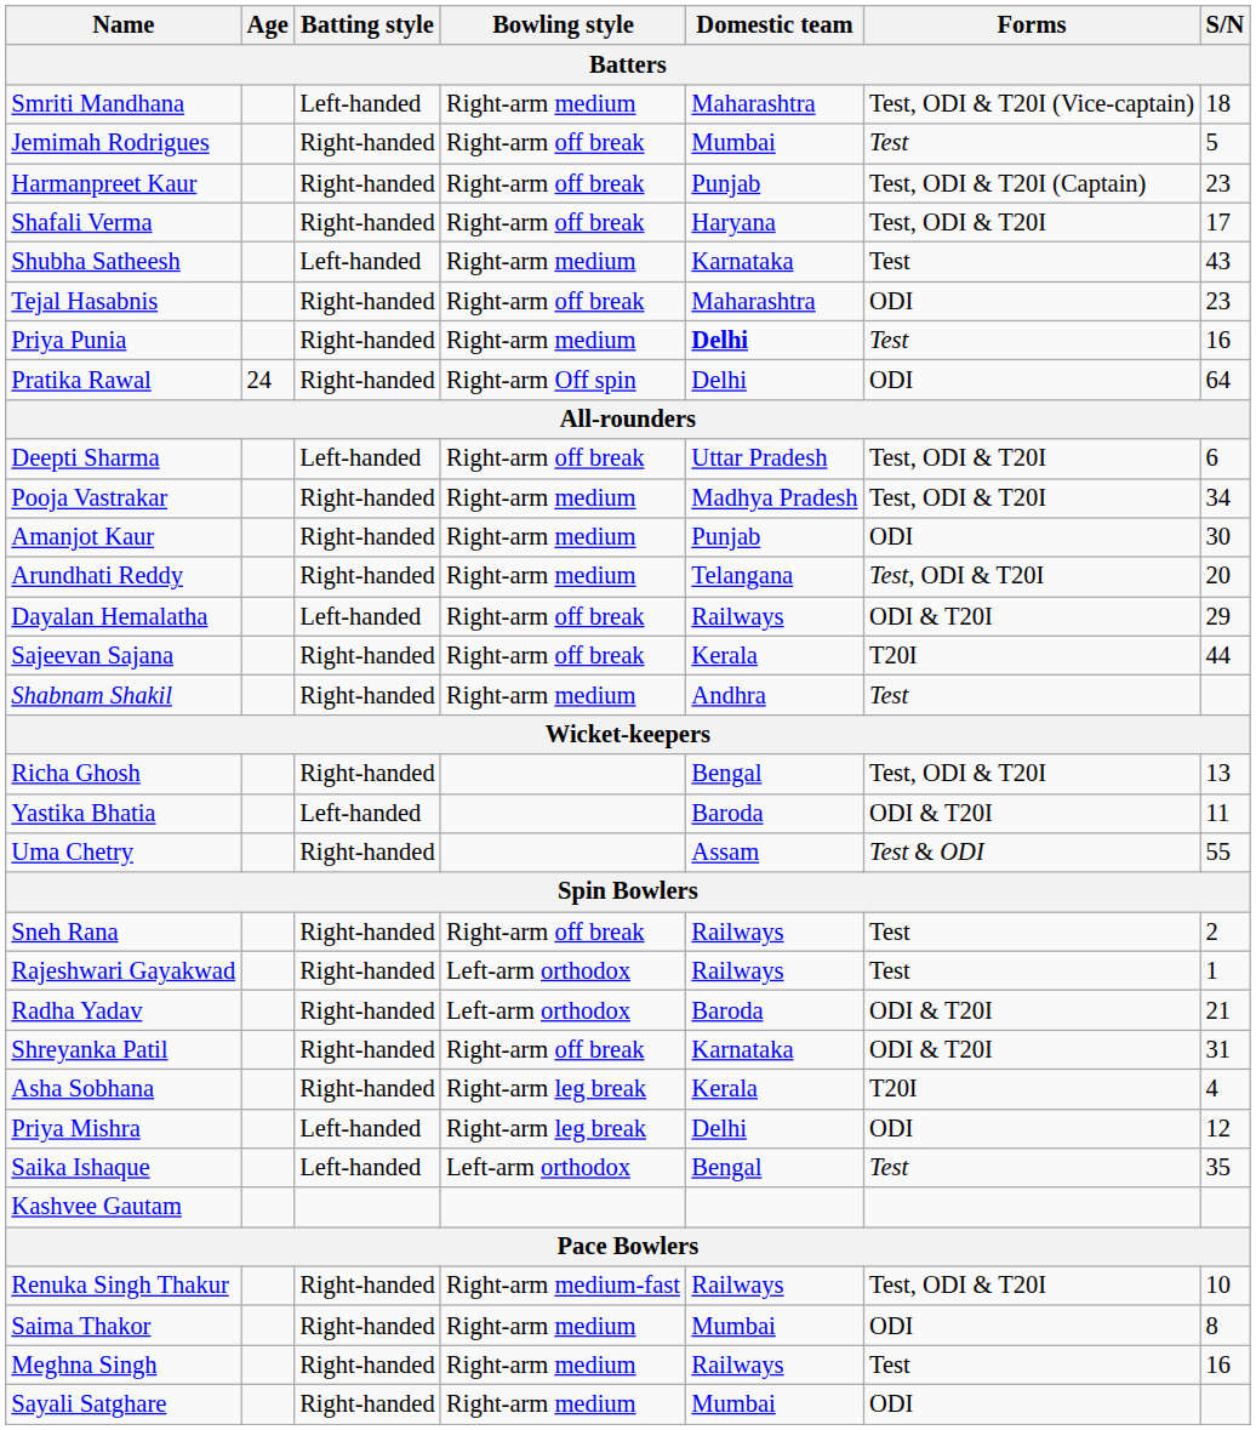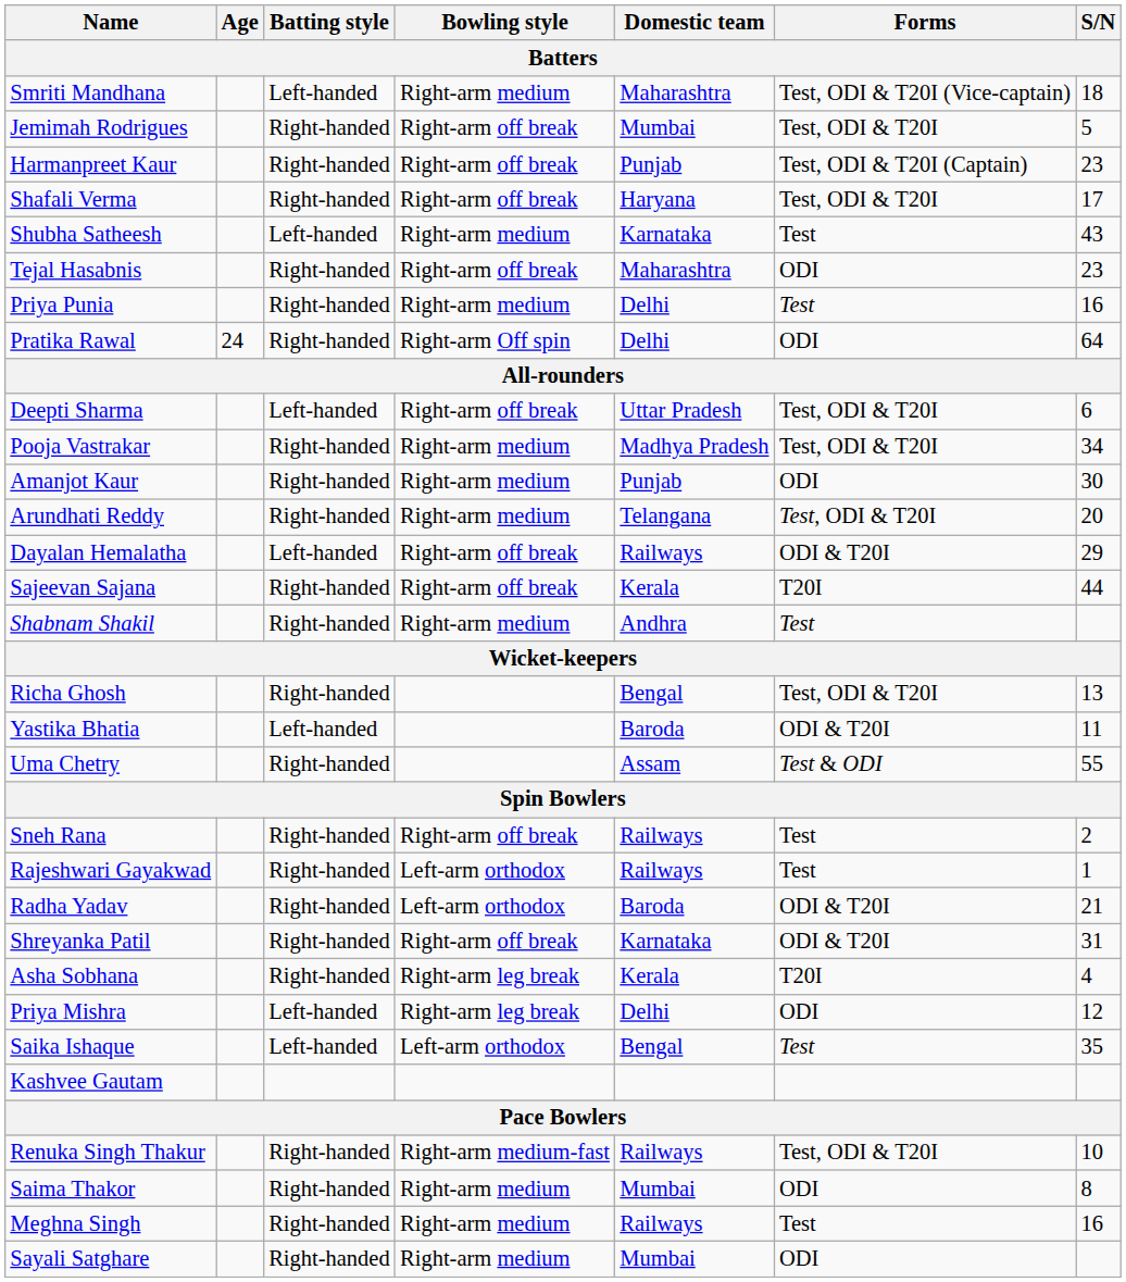Jemimah Rodrigues | Forms: Test -> Test, ODI & T20I
Priya Punia | Domestic team: bold -> normal
